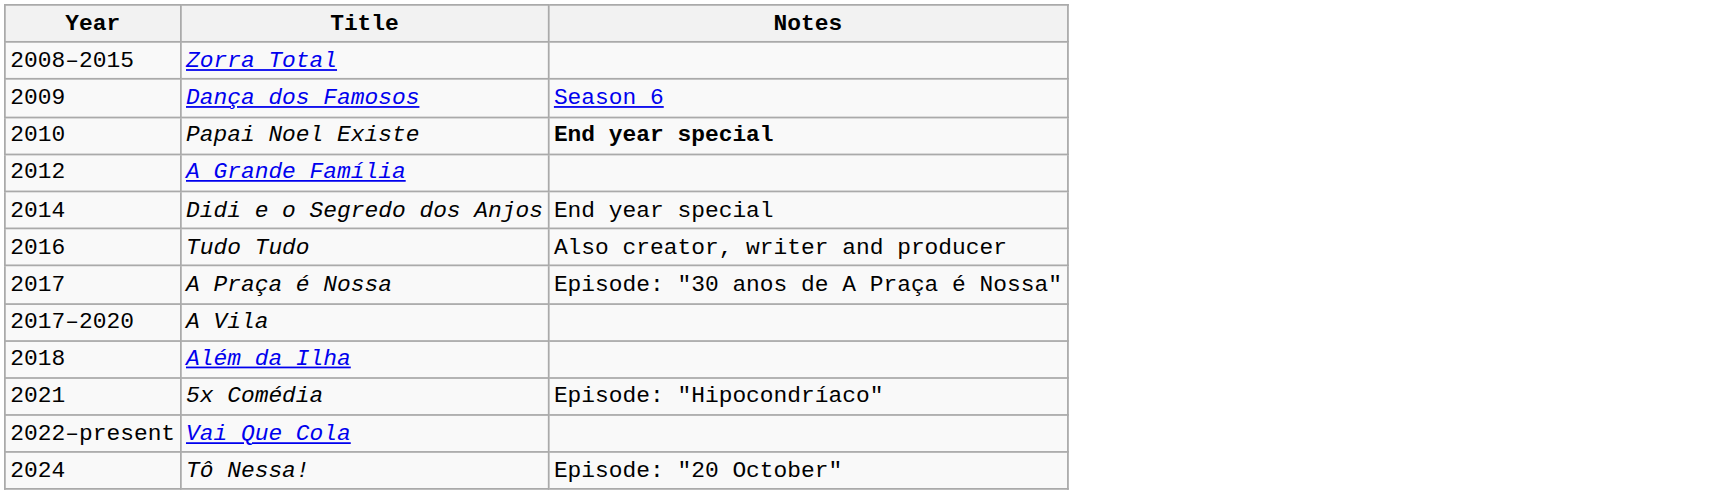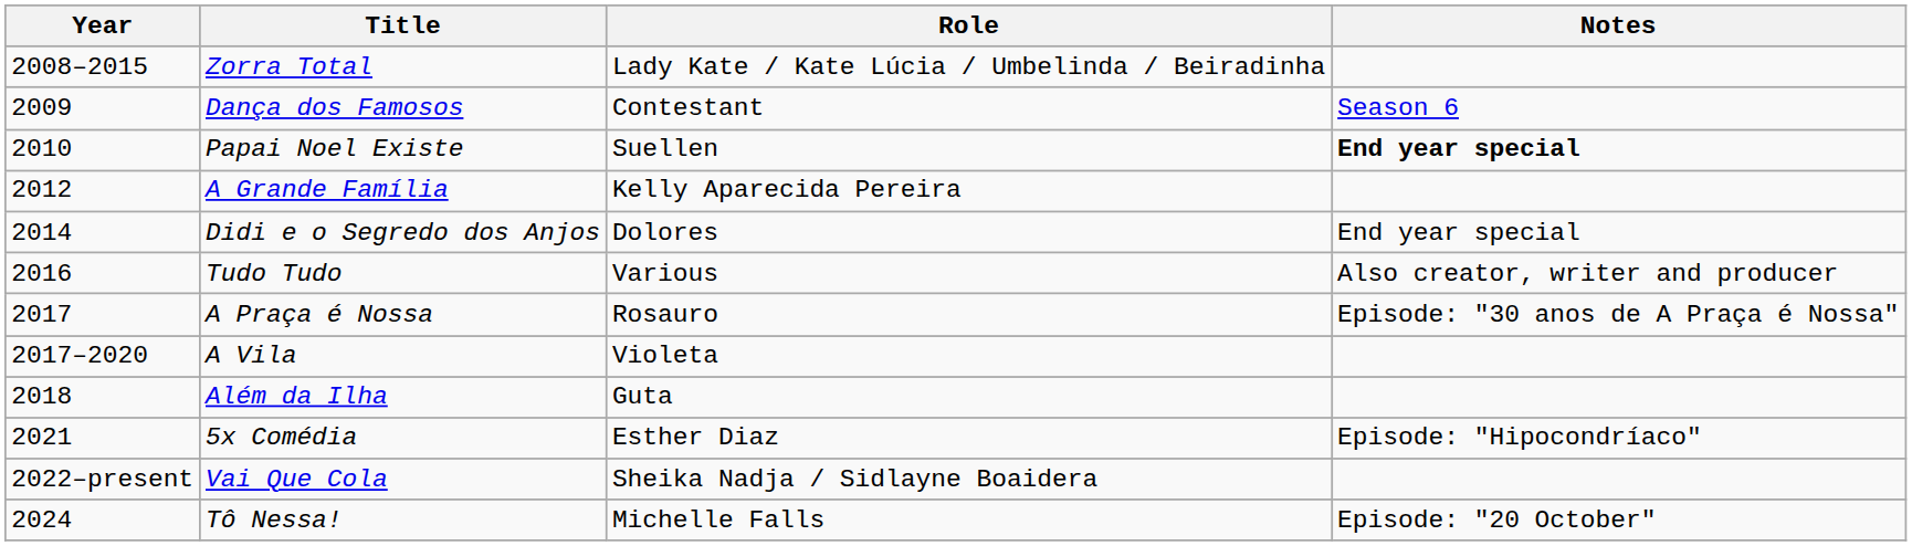+ column: Role | Lady Kate / Kate Lúcia / Umbelinda / Beiradinha | Contestant | Suellen | Kelly Aparecida Pereira | Dolores | Various | Rosauro | Violeta | Guta | Esther Diaz | Sheika Nadja / Sidlayne Boaidera | Michelle Falls
